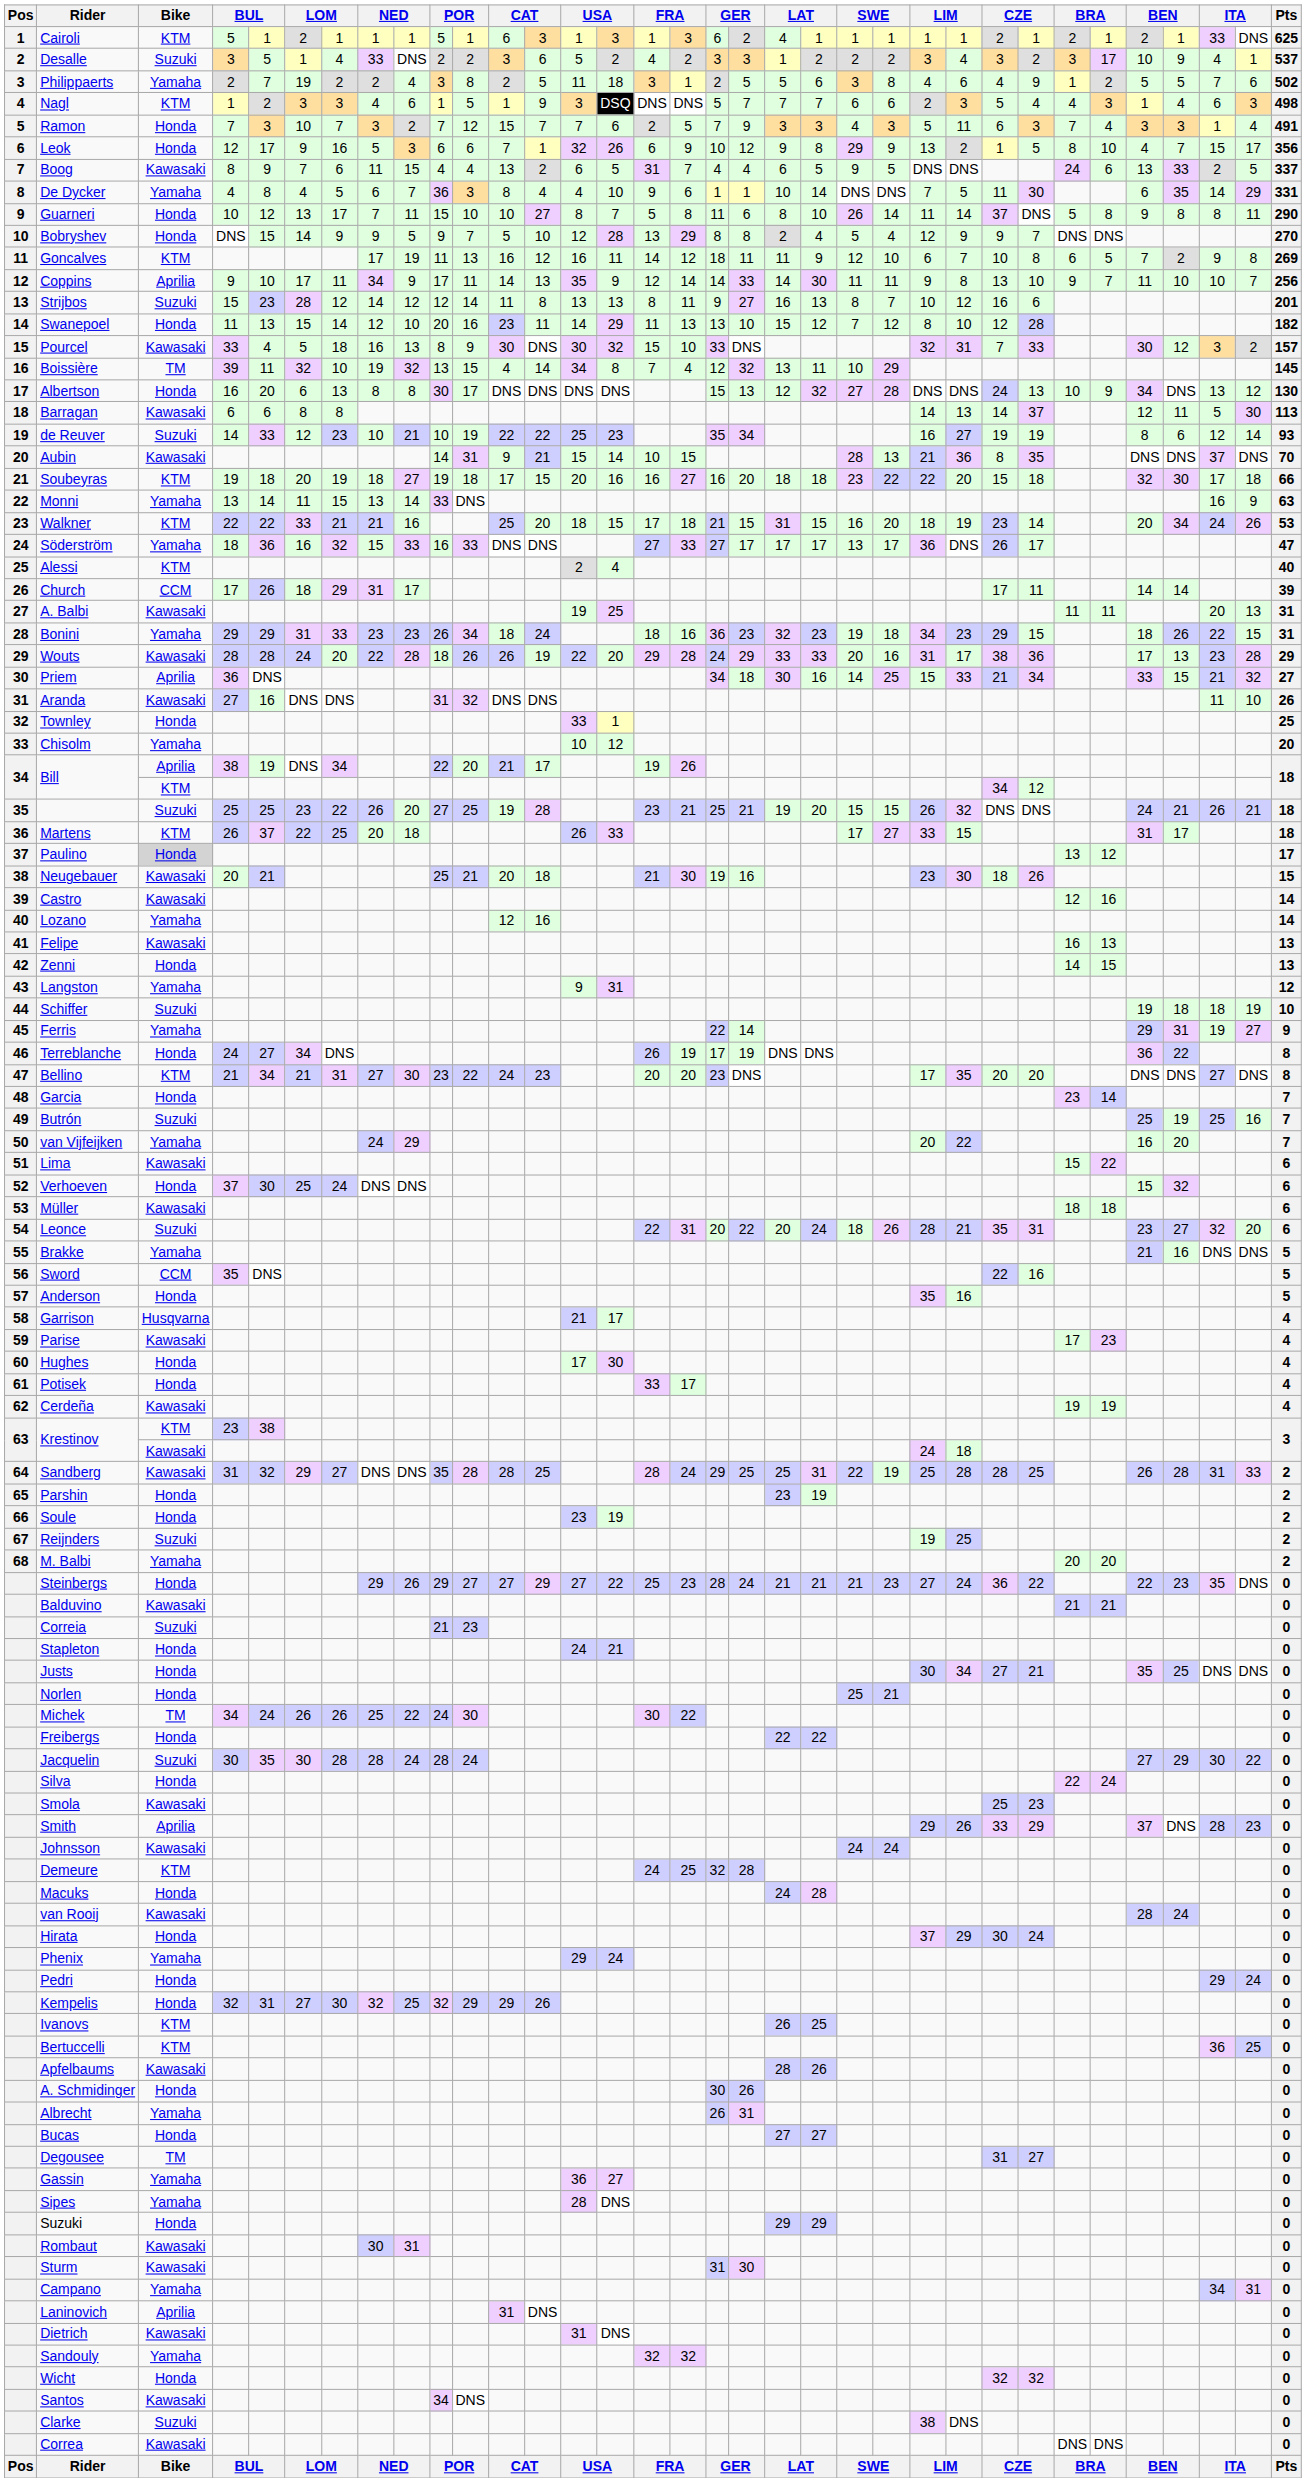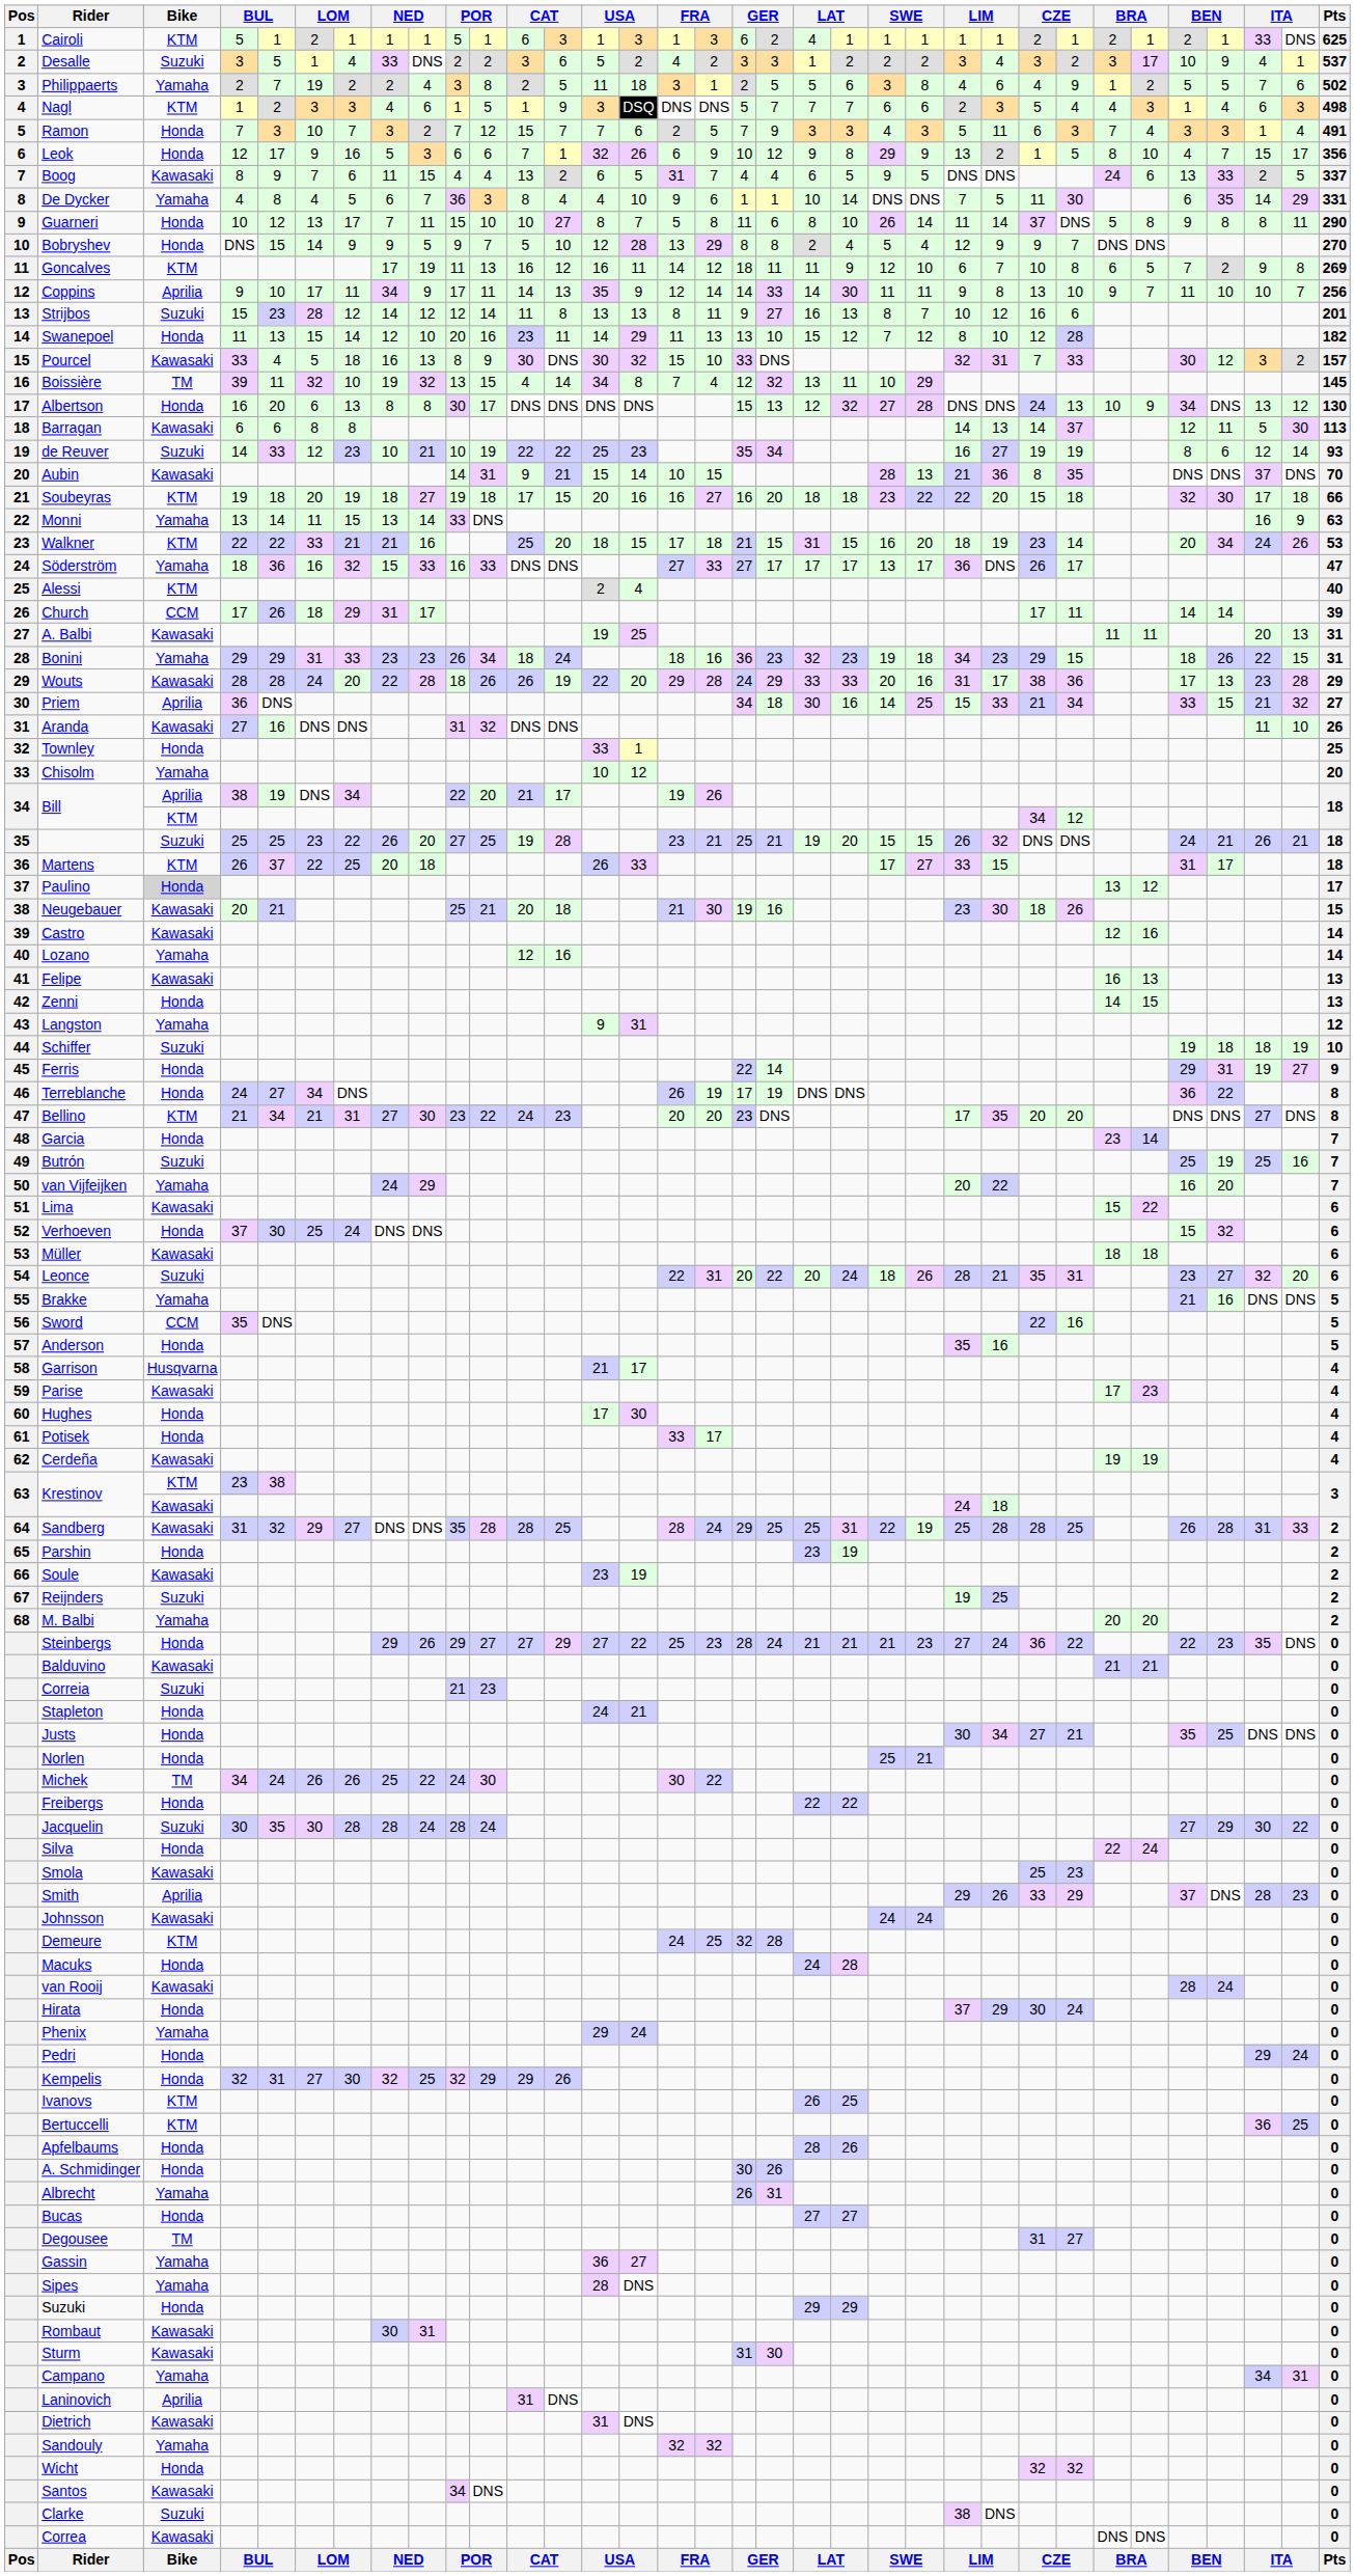Ferris | Bike: Yamaha -> Honda
Soule | Bike: Honda -> Kawasaki
Apfelbaums | Bike: Kawasaki -> Honda
